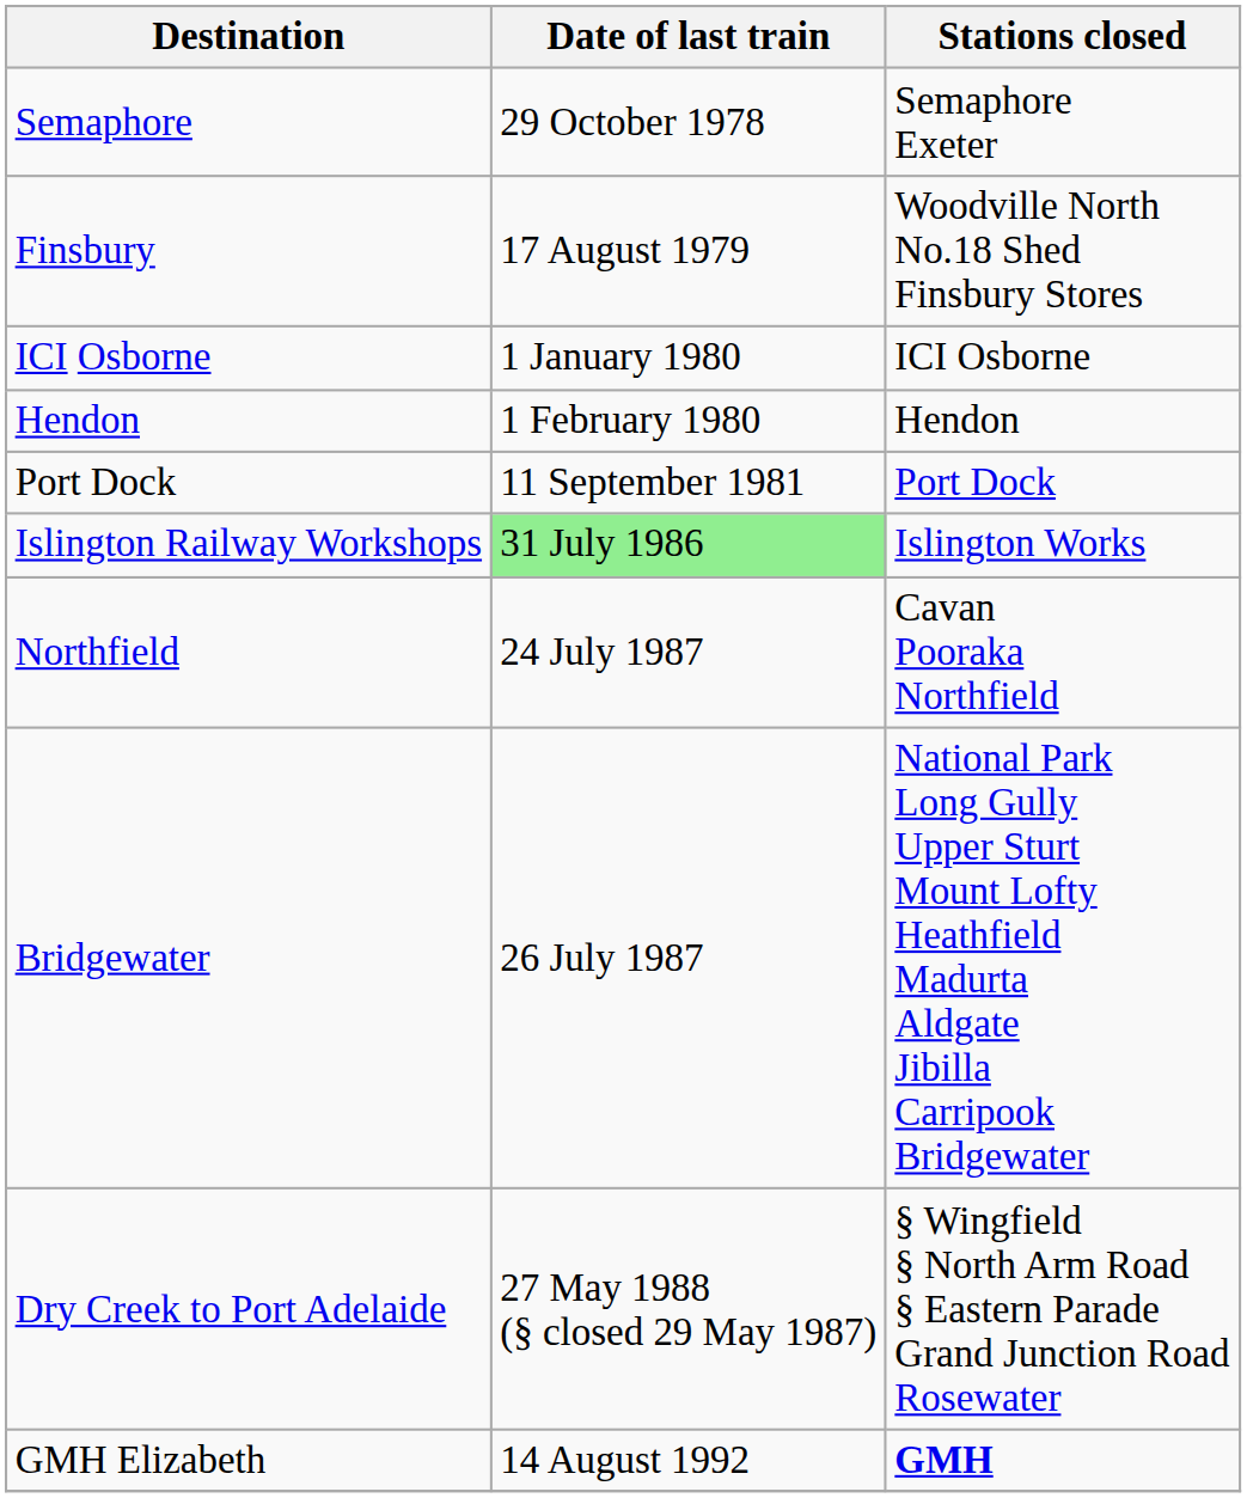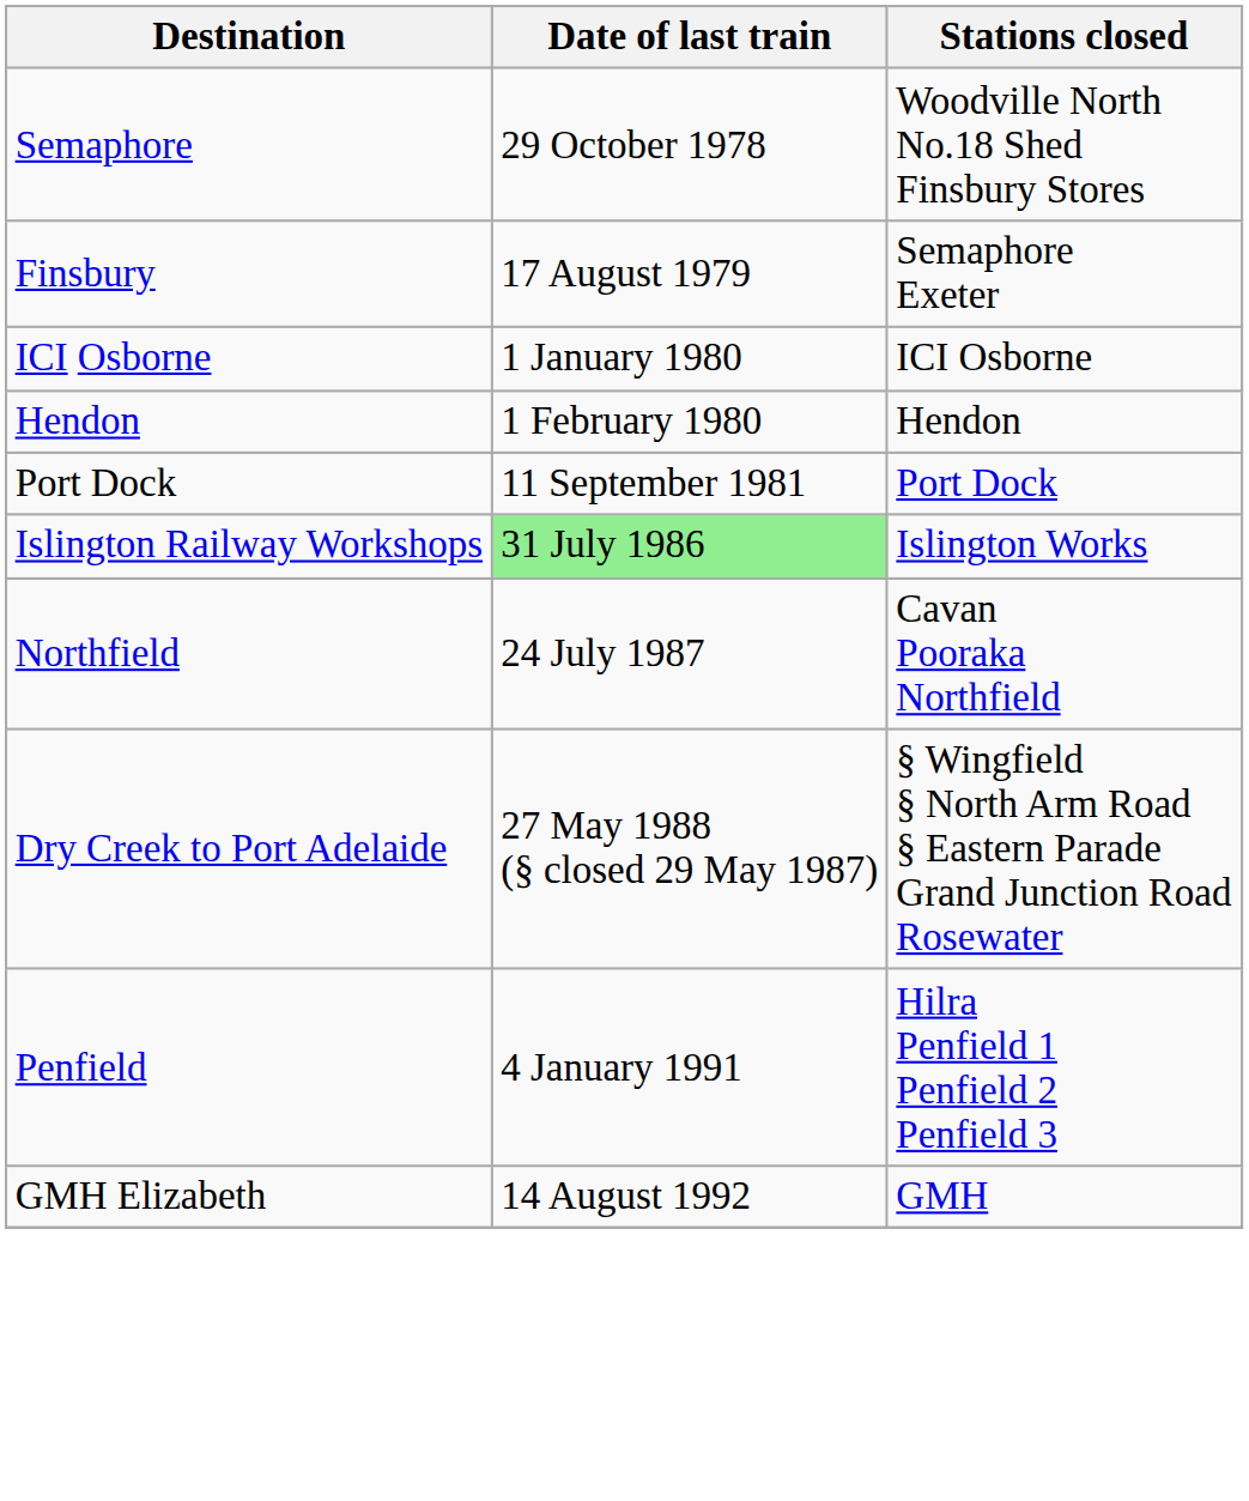Semaphore | Stations closed: Semaphore Exeter -> Woodville North No.18 Shed Finsbury Stores
Finsbury | Stations closed: Woodville North No.18 Shed Finsbury Stores -> Semaphore Exeter
- row: Bridgewater | 26 July 1987 | National Park Long Gully Upper Sturt Mount Lofty Heathfield Madurta Aldgate Jibilla Carripook Bridgewater
+ row: Penfield | 4 January 1991 | Hilra Penfield 1 Penfield 2 Penfield 3
GMH Elizabeth | Stations closed: bold -> normal
